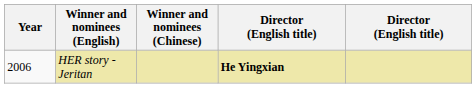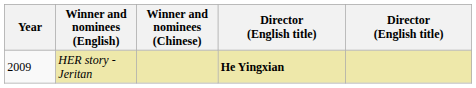HER story - Jeritan | Year: 2006 -> 2009
